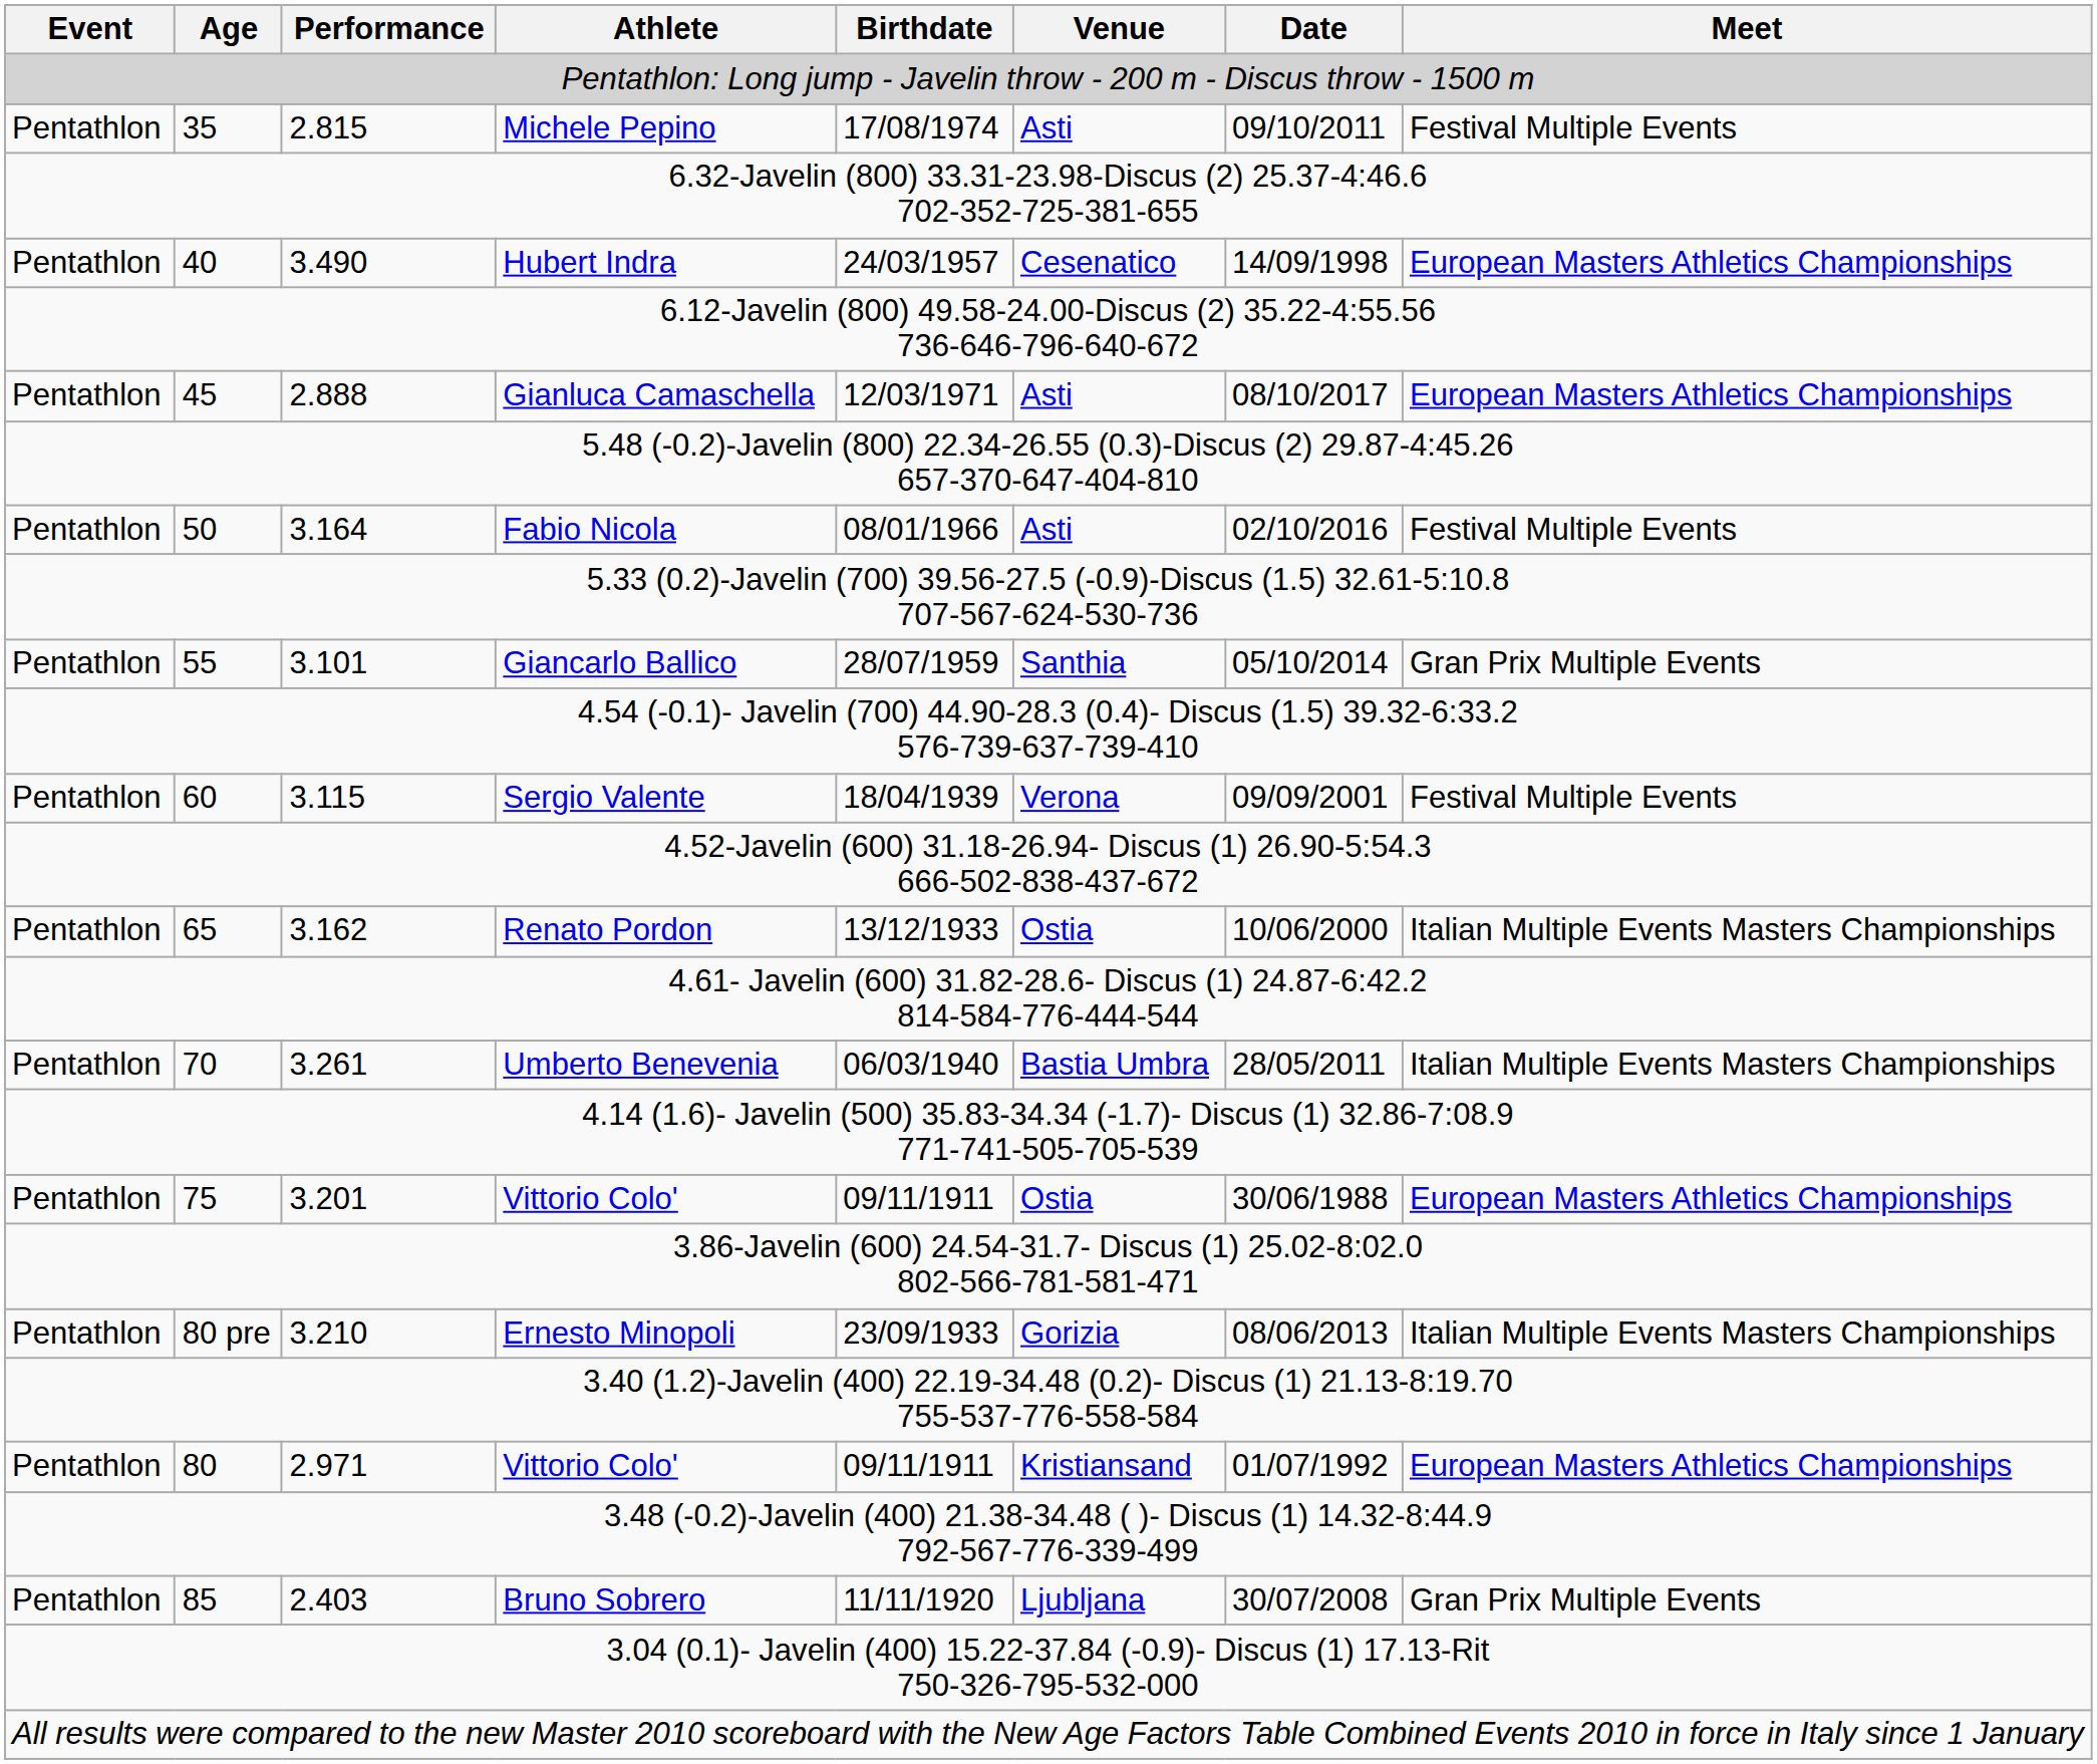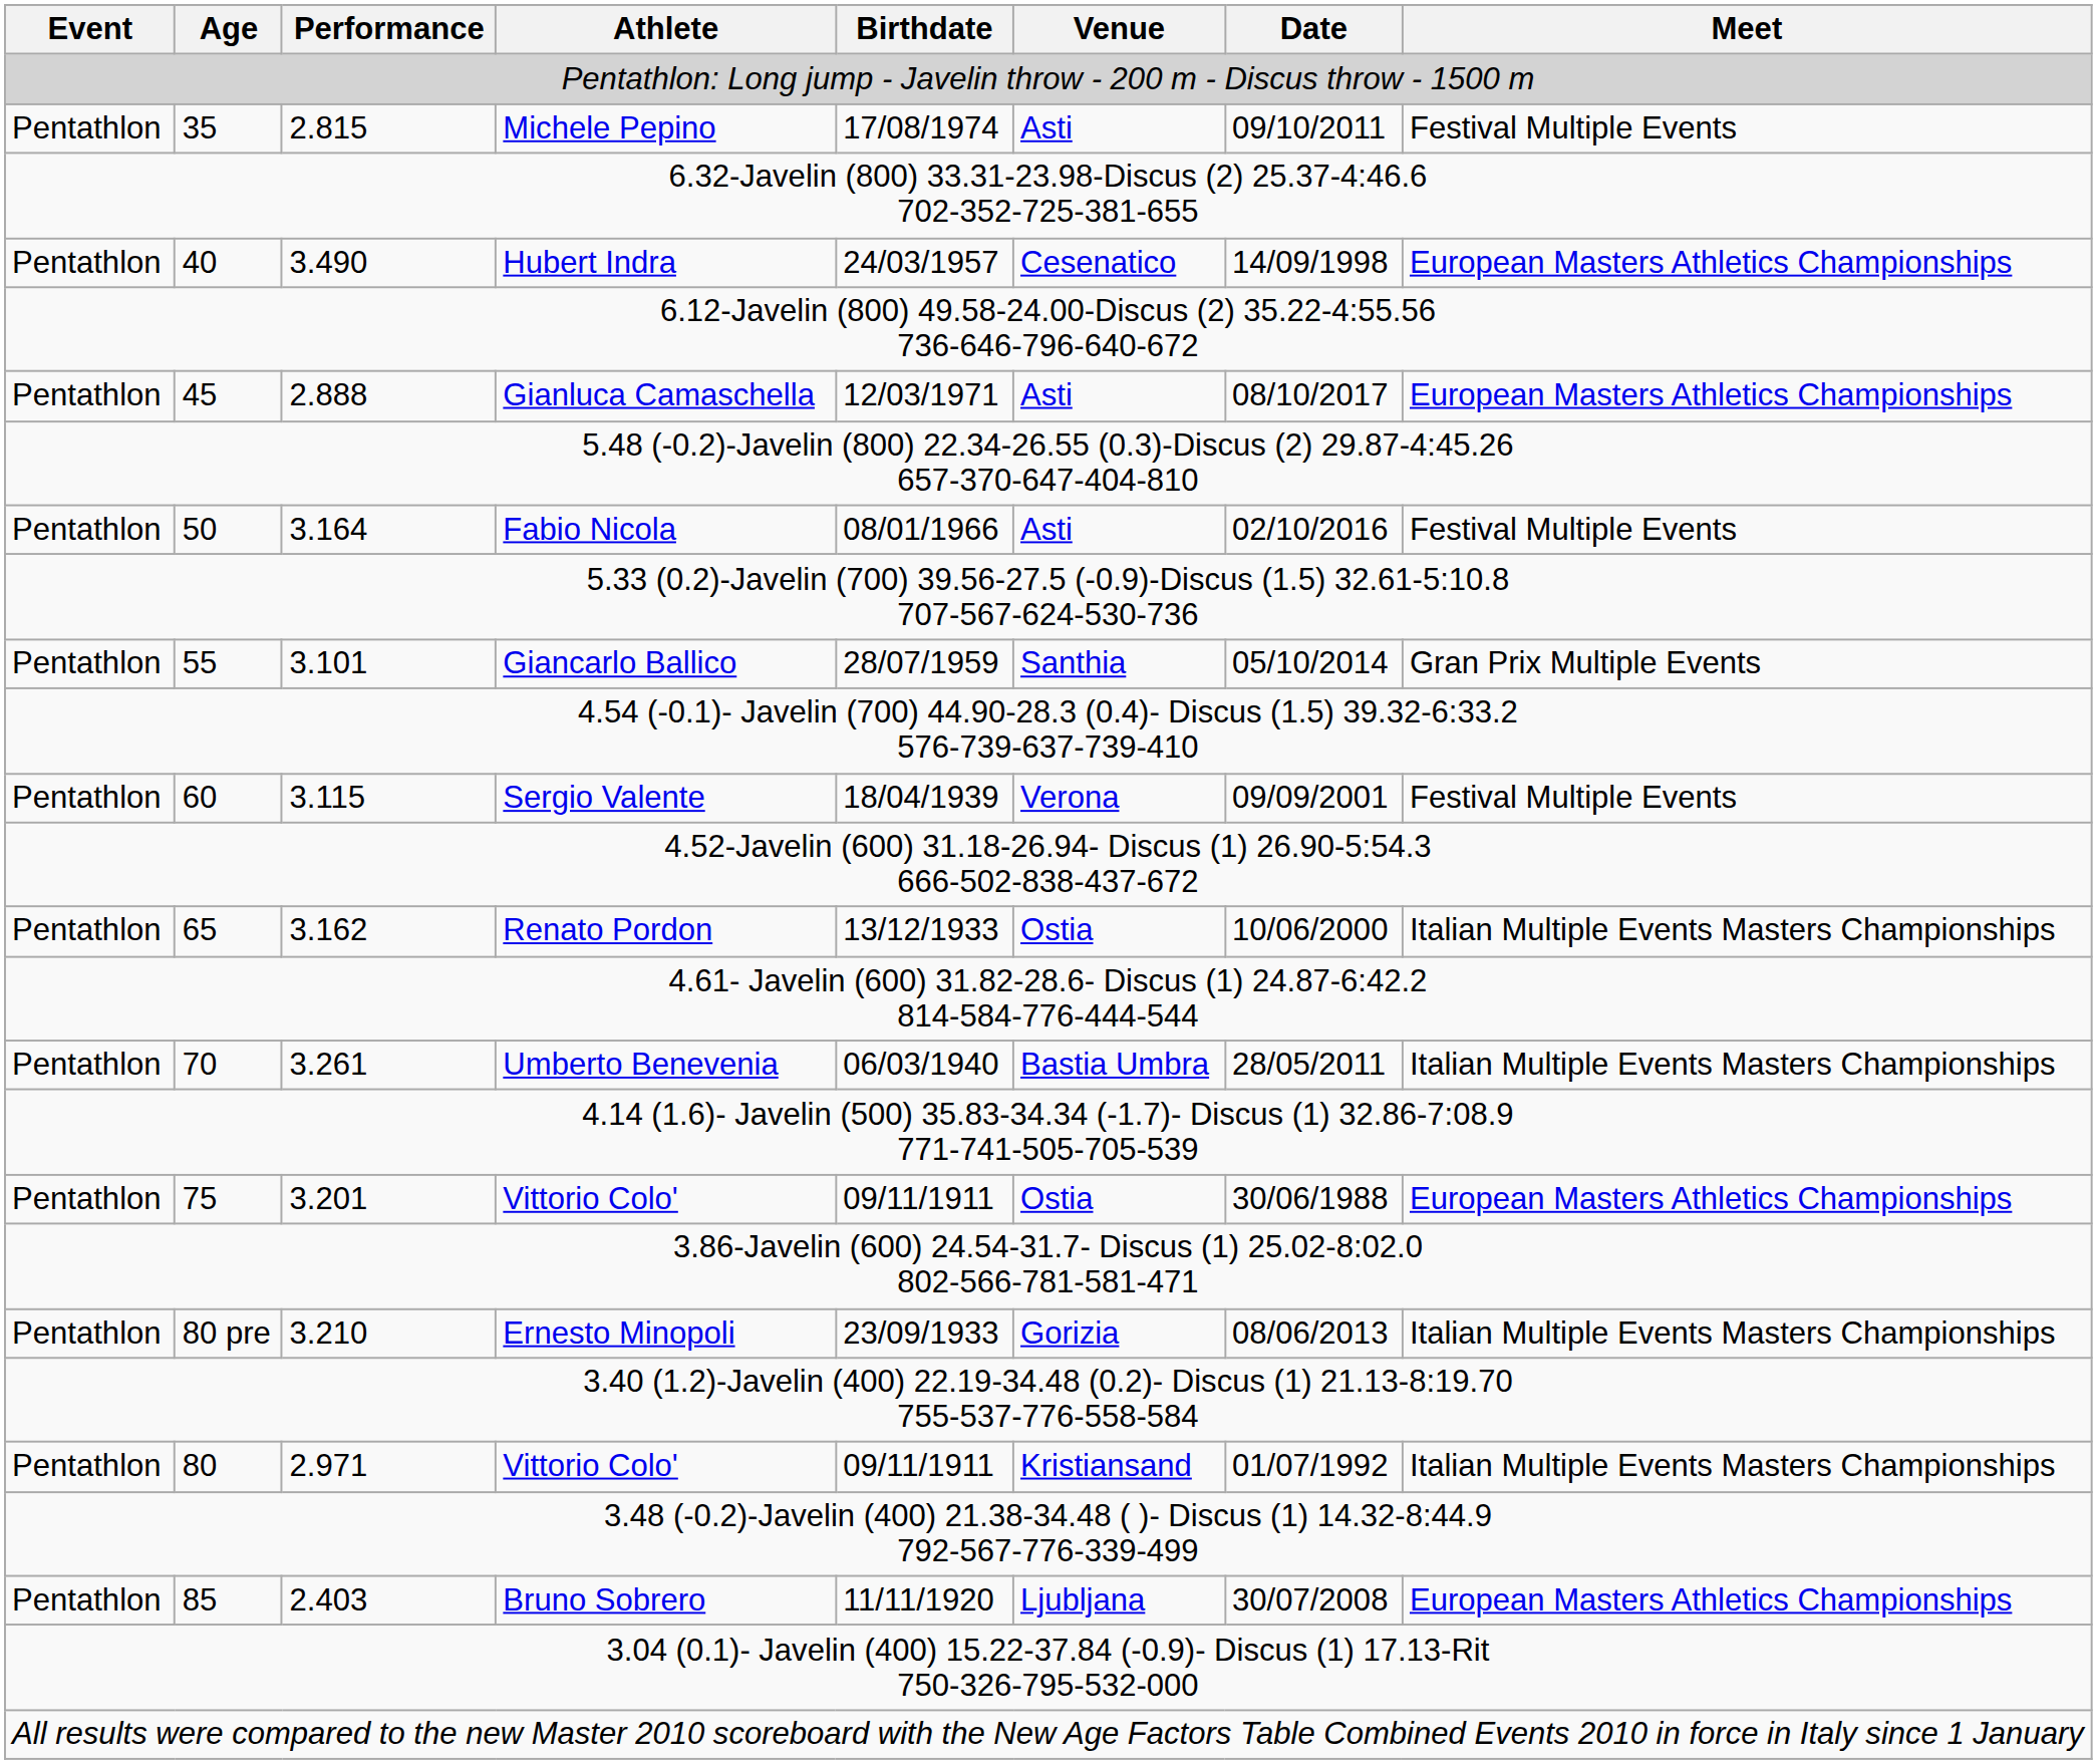80 | Meet: European Masters Athletics Championships -> Italian Multiple Events Masters Championships
85 | Meet: Gran Prix Multiple Events -> European Masters Athletics Championships
